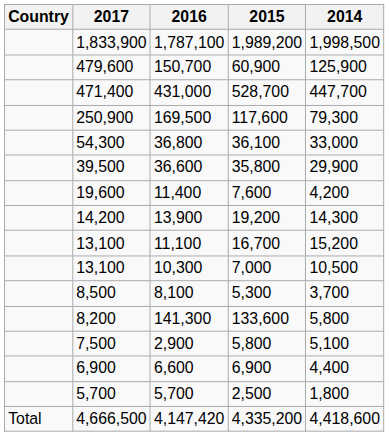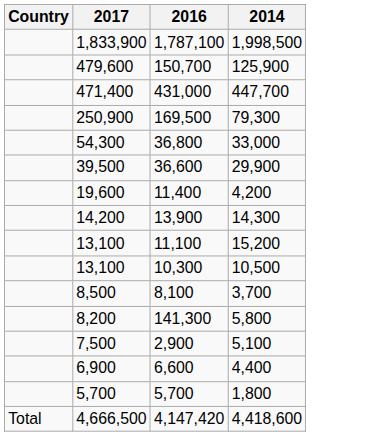- column: 2015 | 1,989,200 | 60,900 | 528,700 | 117,600 | 36,100 | 35,800 | 7,600 | 19,200 | 16,700 | 7,000 | 5,300 | 133,600 | 5,800 | 6,900 | 2,500 | 4,335,200
